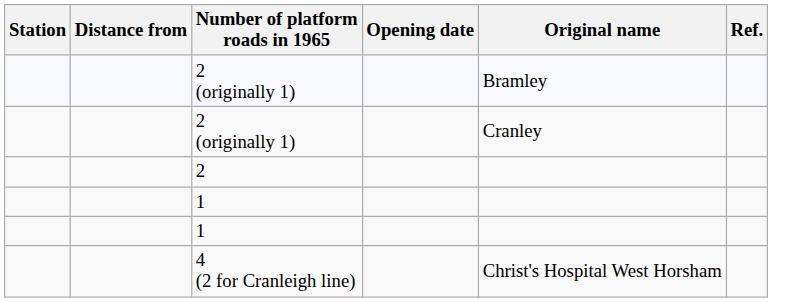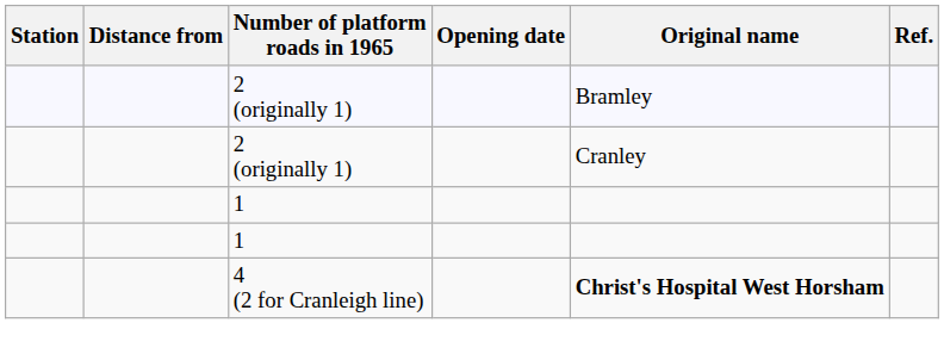- row: 2
4 (2 for Cranleigh line) | Original name: normal -> bold
